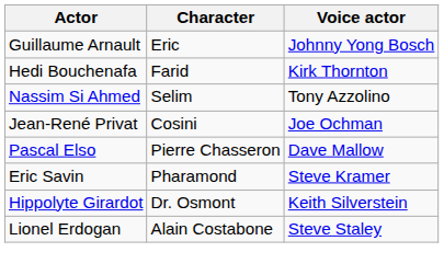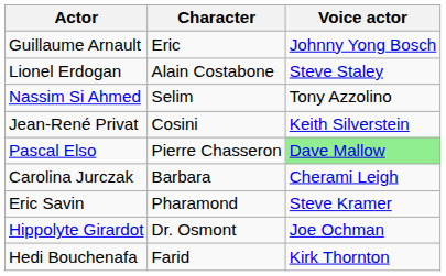rows swapped: Hedi Bouchenafa <-> Lionel Erdogan
Jean-René Privat | Voice actor: Joe Ochman -> Keith Silverstein
Pascal Elso | Voice actor: no background -> lightgreen background
+ row: Carolina Jurczak | Barbara | Cherami Leigh
Hippolyte Girardot | Voice actor: Keith Silverstein -> Joe Ochman
